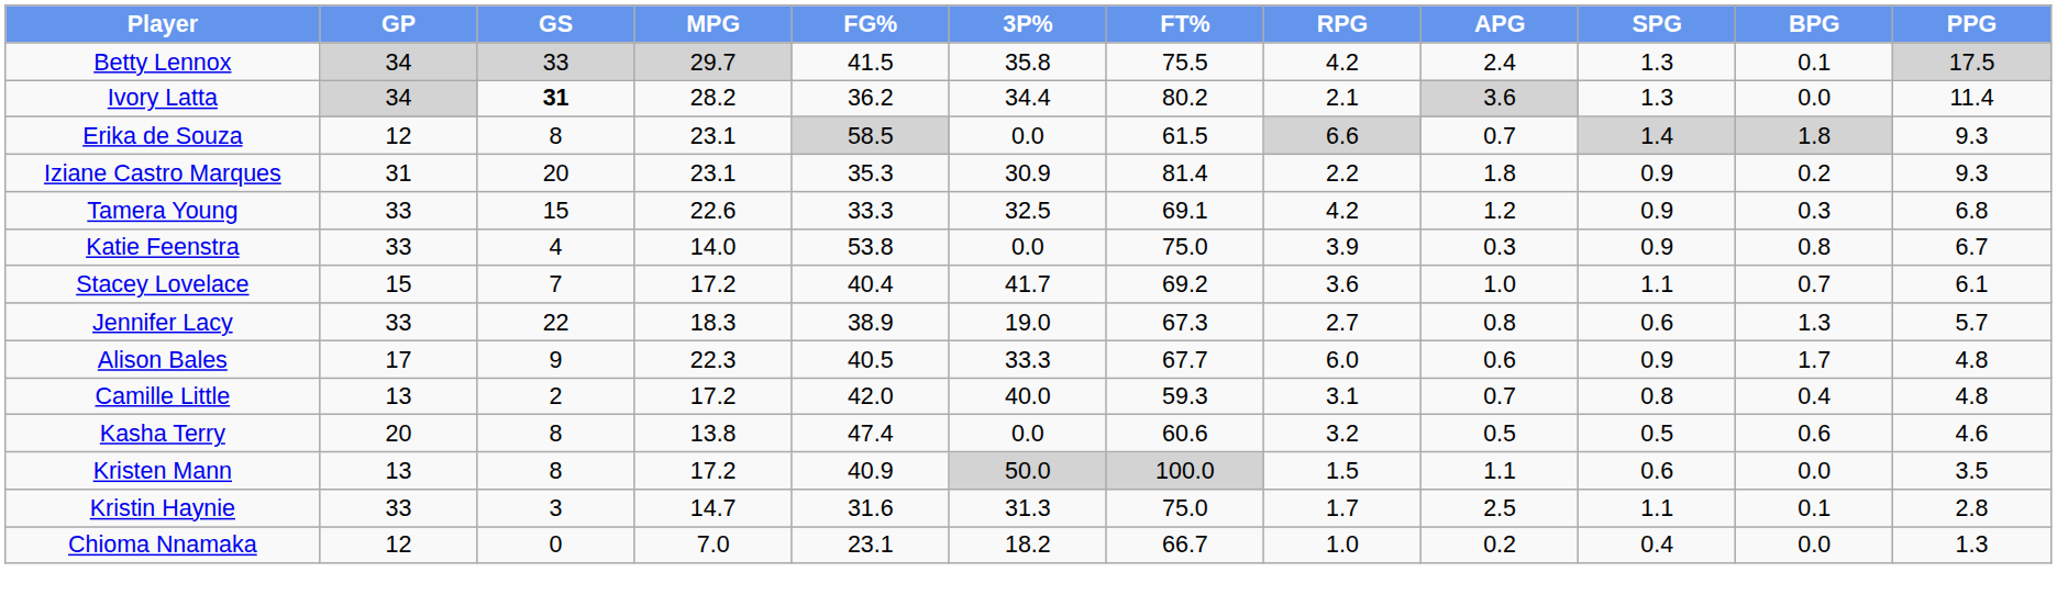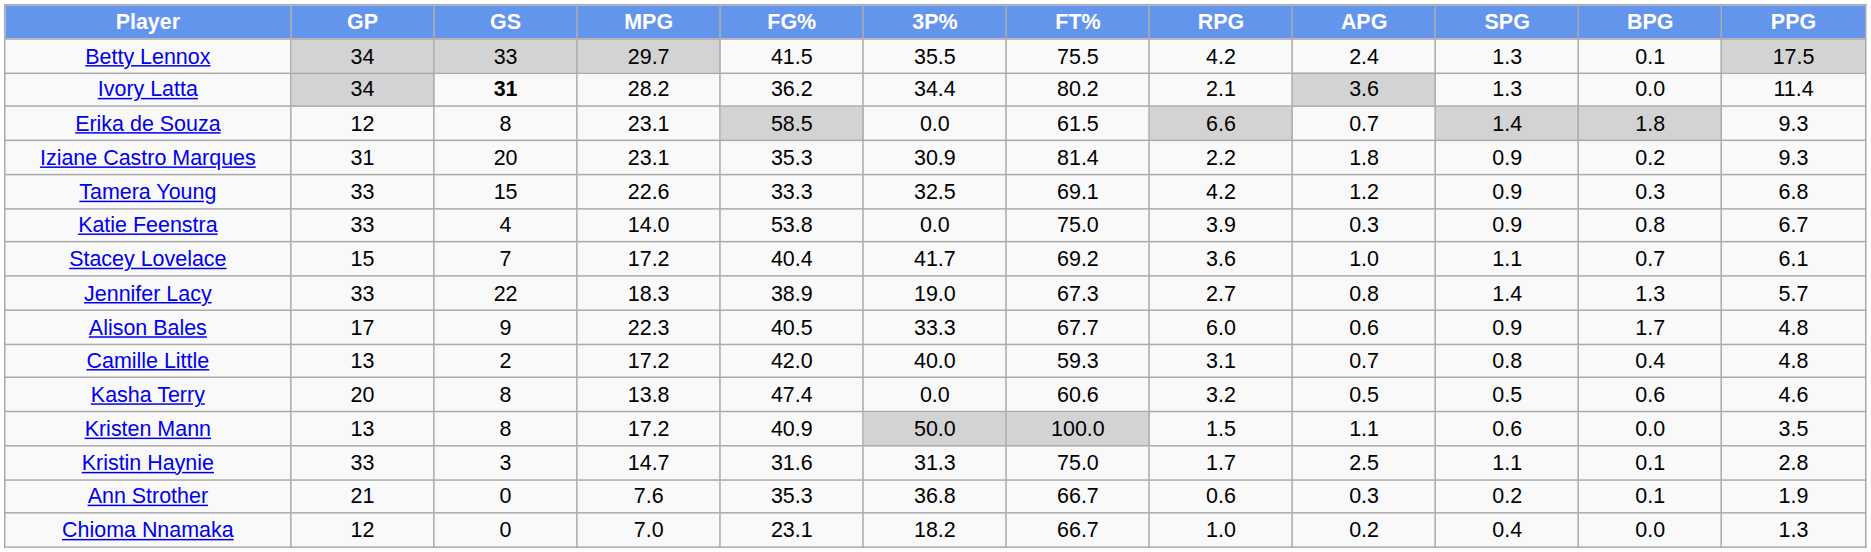Betty Lennox | 3P%: 35.8 -> 35.5
Jennifer Lacy | SPG: 0.6 -> 1.4
+ row: Ann Strother | 21 | 0 | 7.6 | 35.3 | 36.8 | 66.7 | 0.6 | 0.3 | 0.2 | 0.1 | 1.9
